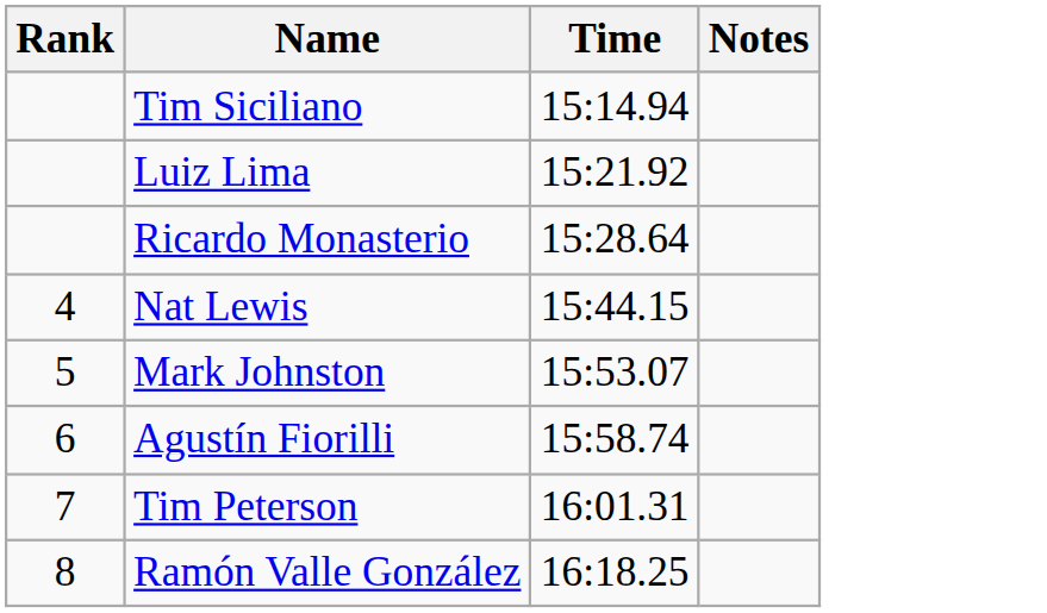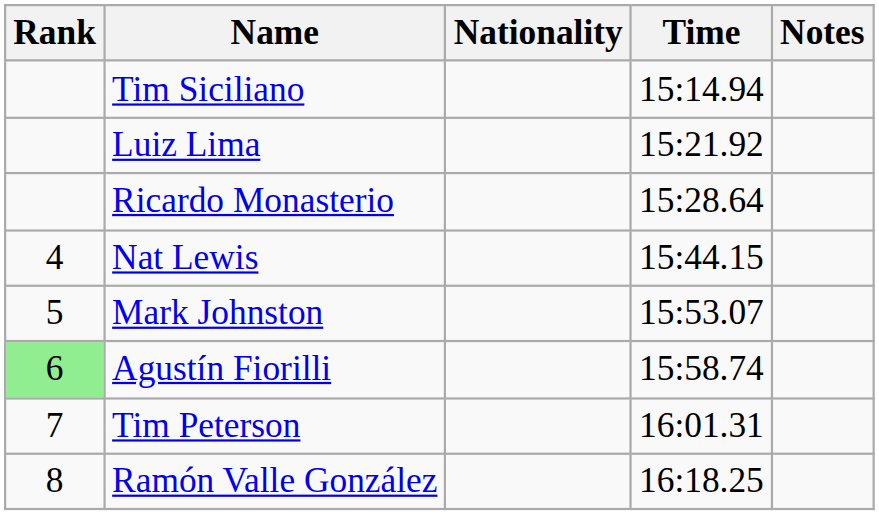+ column: Nationality
Agustín Fiorilli | Rank: no background -> lightgreen background
